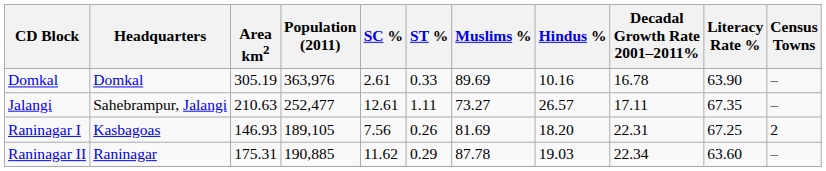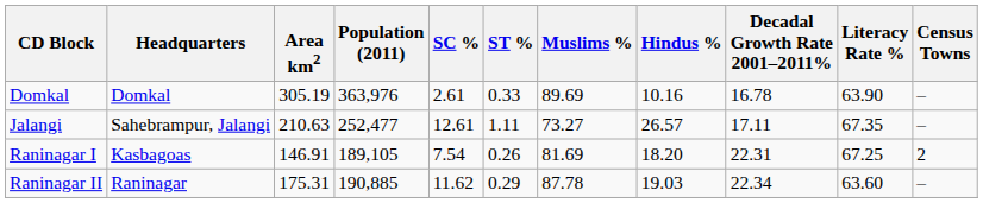Raninagar I | Area km2: 146.93 -> 146.91
Raninagar I | SC %: 7.56 -> 7.54
